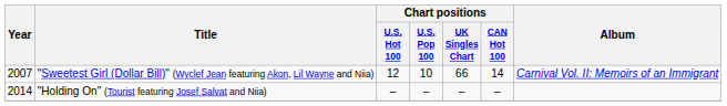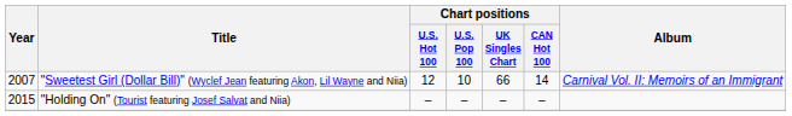"Holding On" (Tourist featuring Josef Salvat and Niia) | Year: 2014 -> 2015
